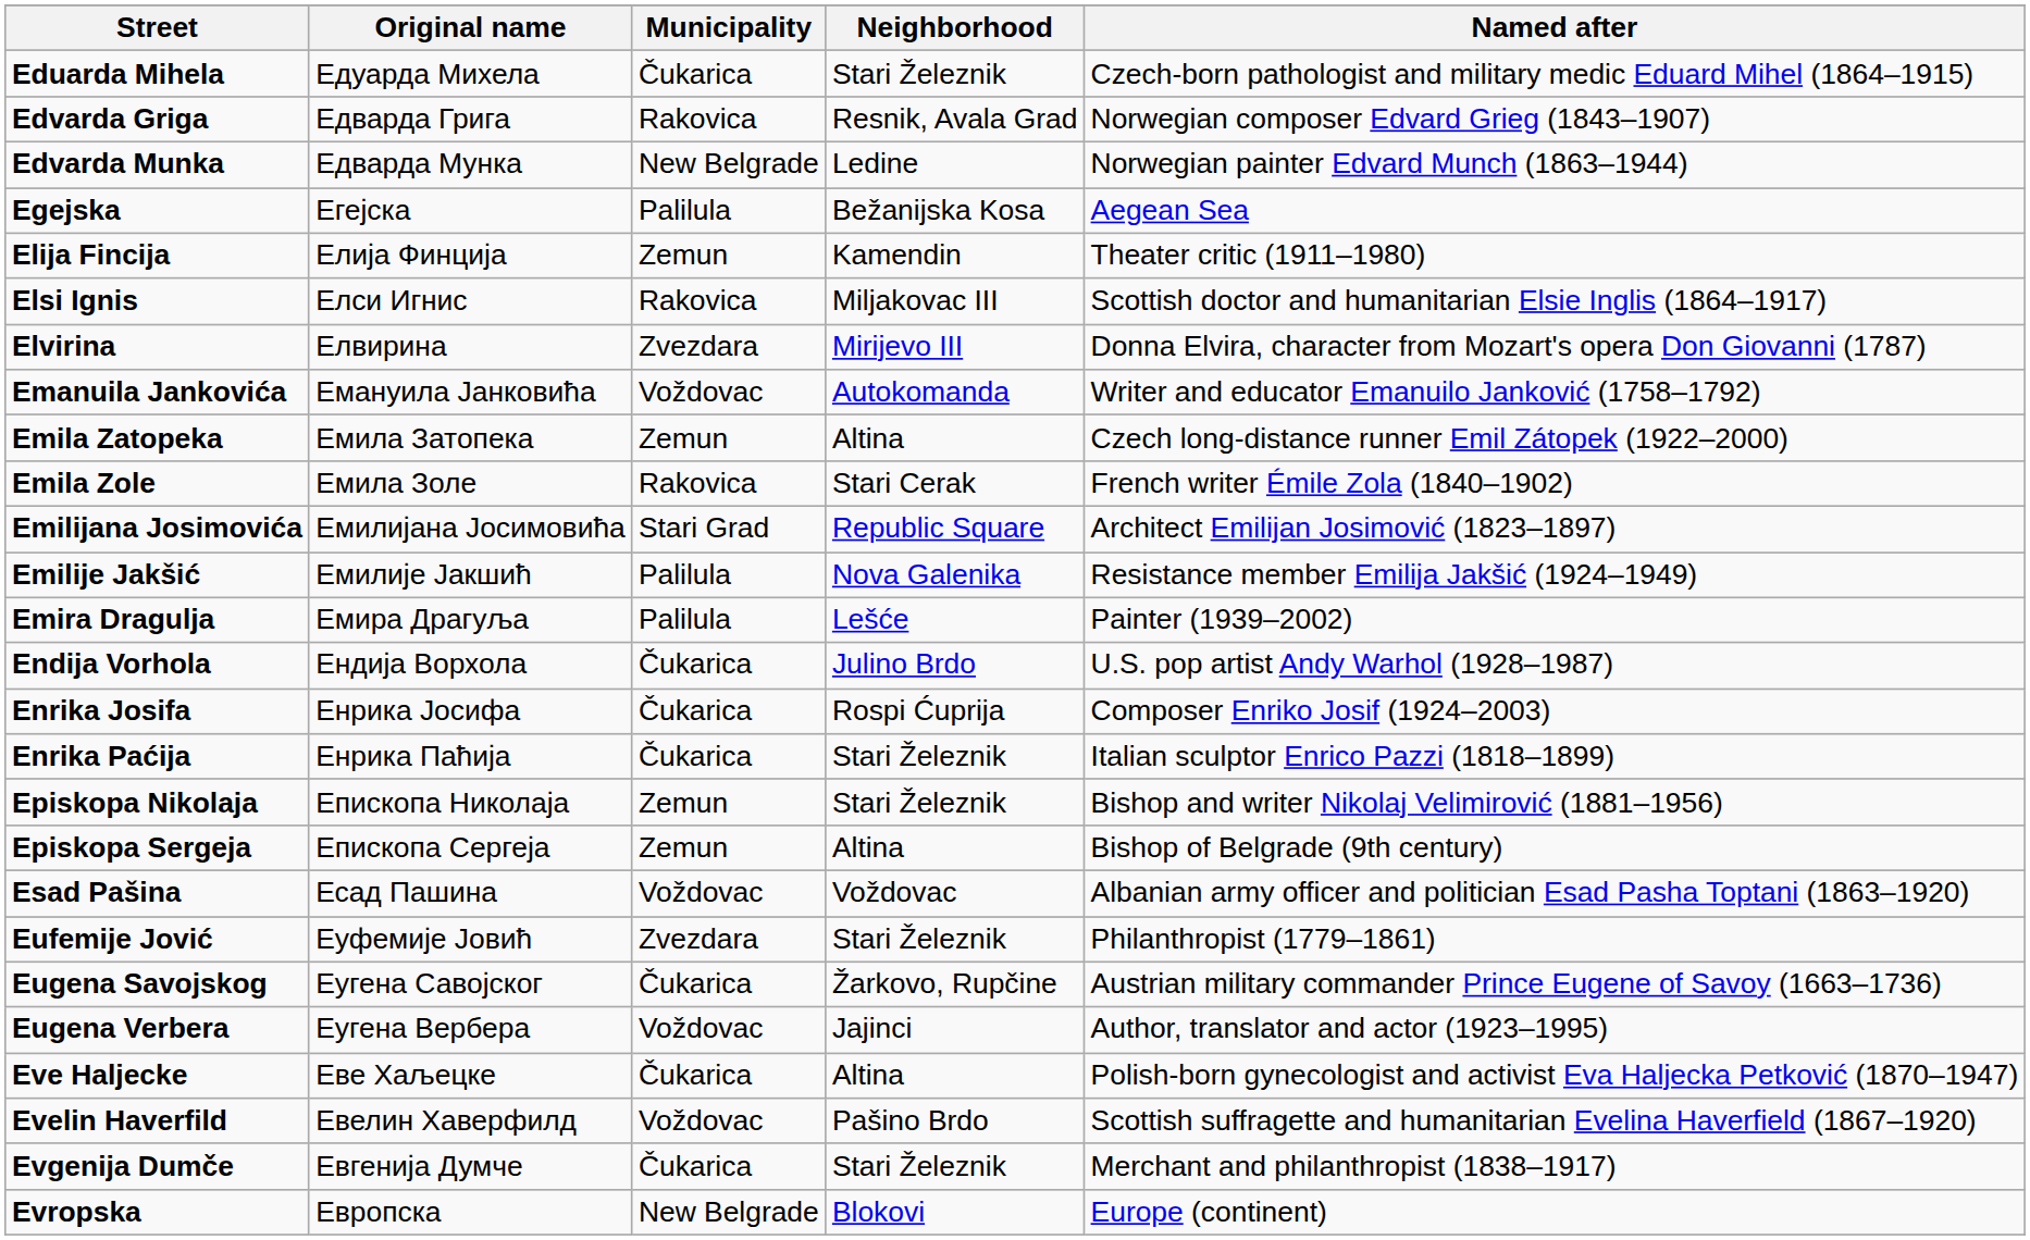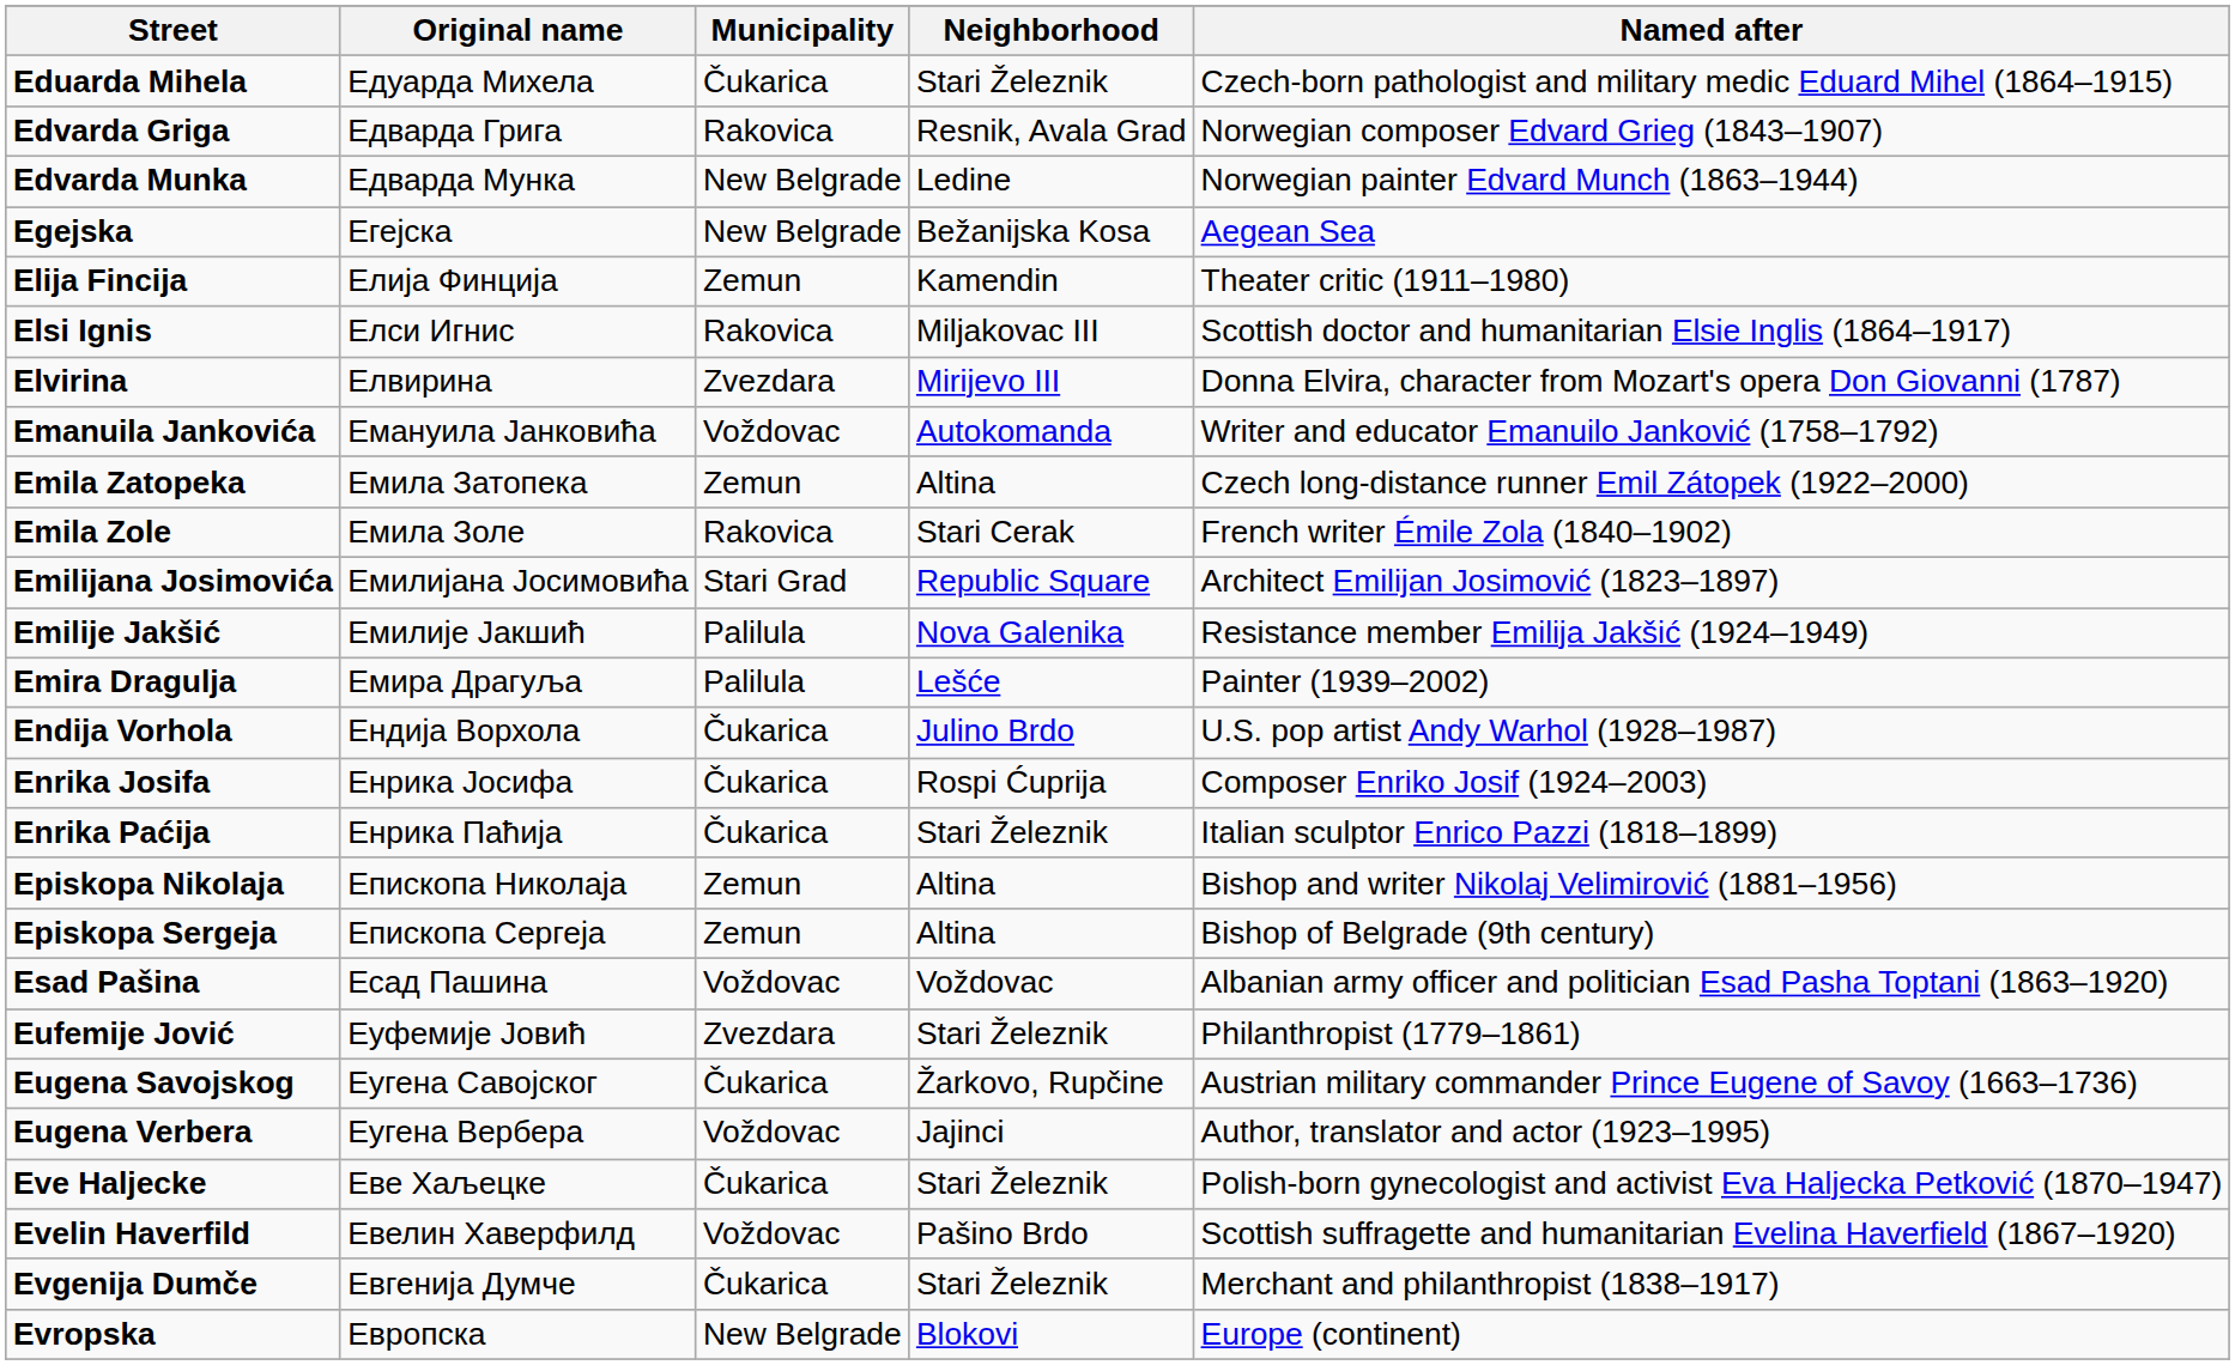Egejska | Municipality: Palilula -> New Belgrade
Episkopa Nikolaja | Neighborhood: Stari Železnik -> Altina
Eve Haljecke | Neighborhood: Altina -> Stari Železnik
